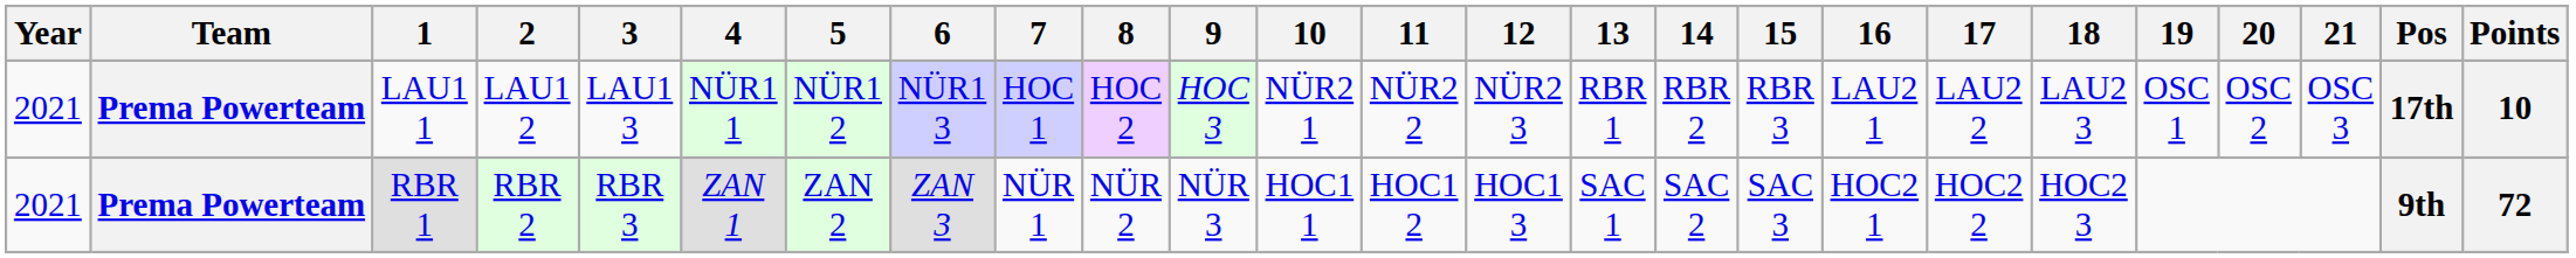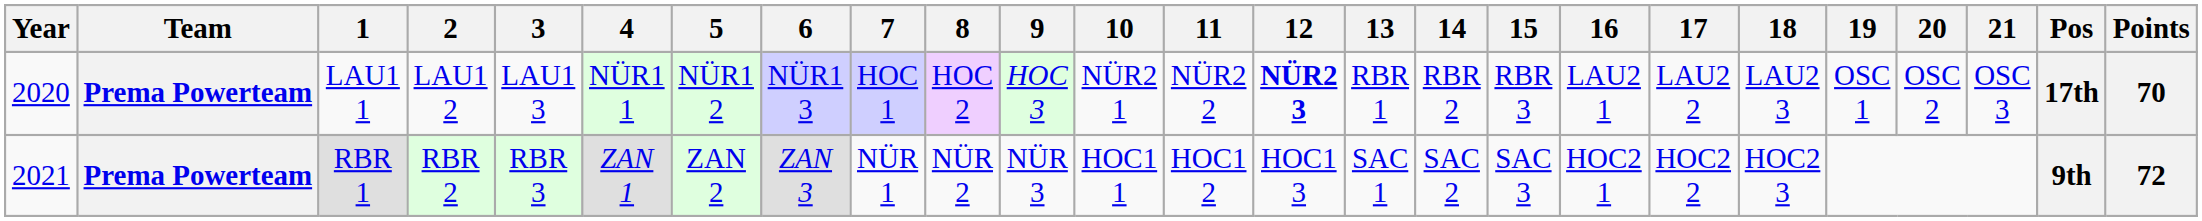LAU1 1 | Year: 2021 -> 2020
LAU1 1 | 12: normal -> bold
LAU1 1 | Points: 10 -> 70
